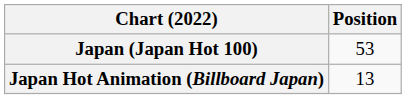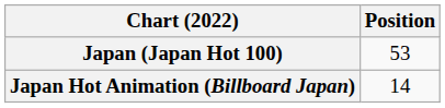Japan Hot Animation (Billboard Japan) | Position: 13 -> 14
